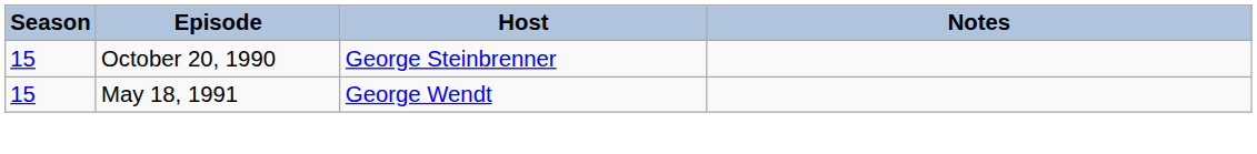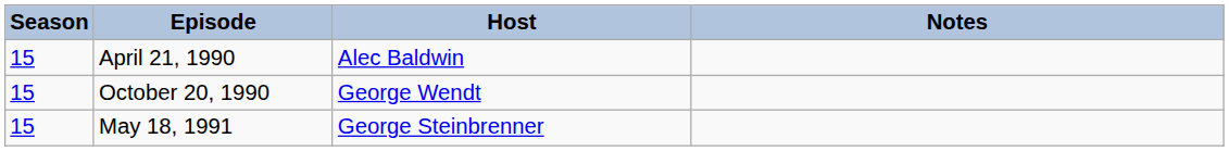+ row: 15 | April 21, 1990 | Alec Baldwin
October 20, 1990 | Host: George Steinbrenner -> George Wendt
May 18, 1991 | Host: George Wendt -> George Steinbrenner
